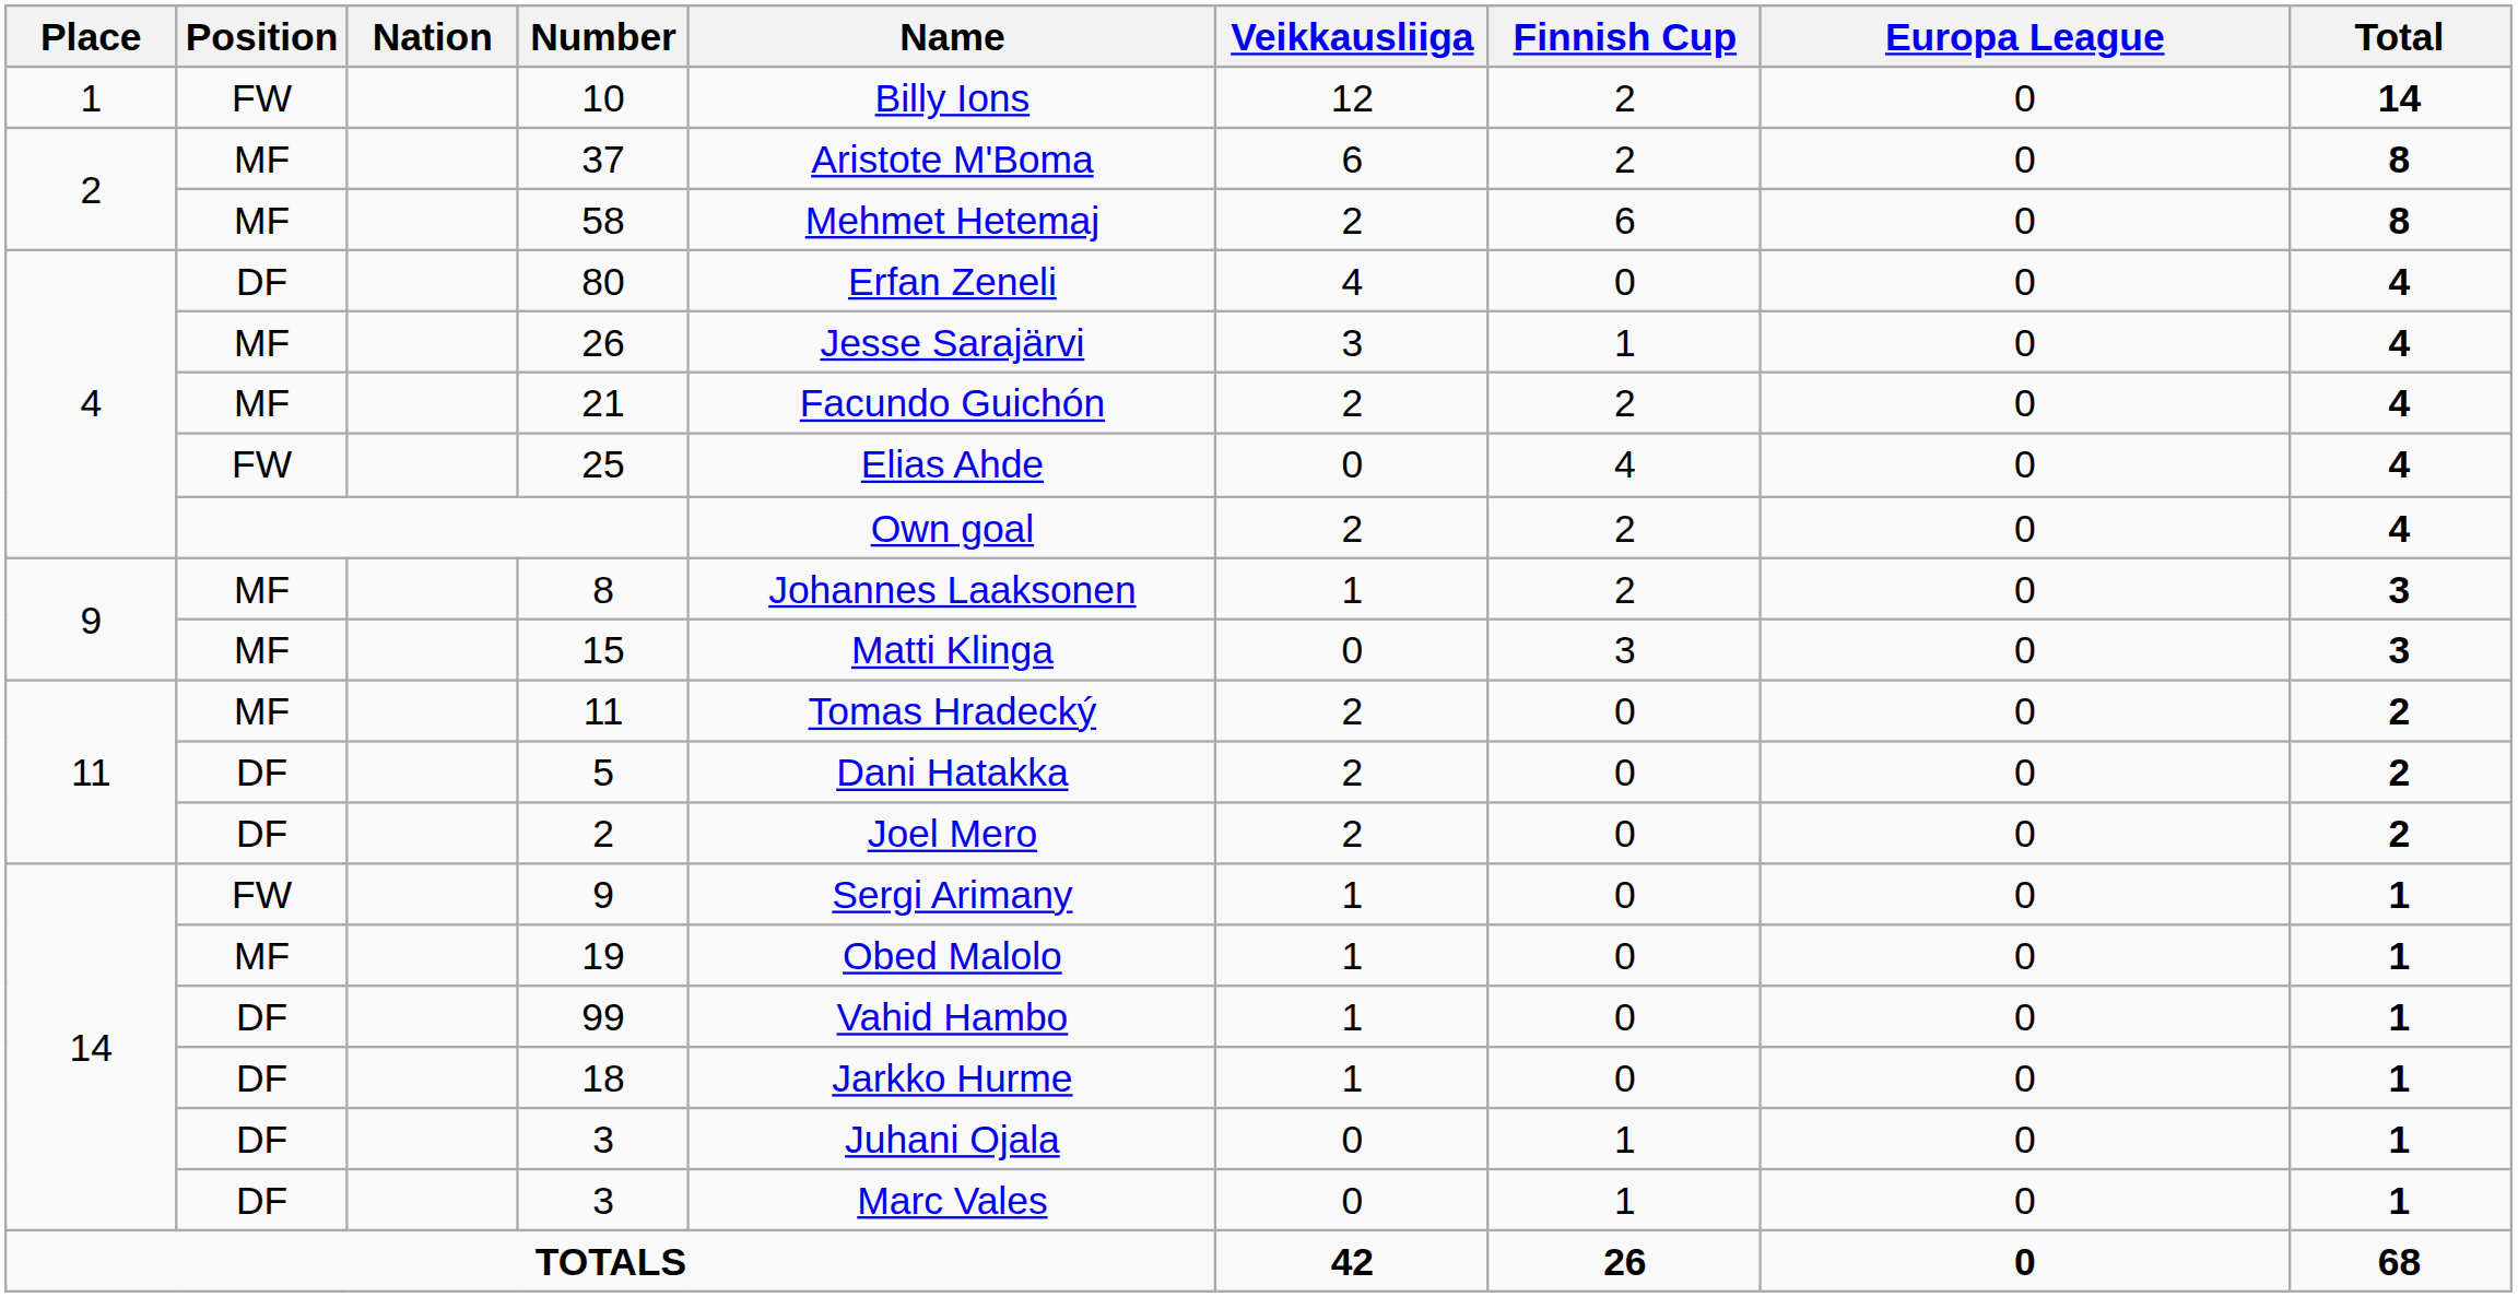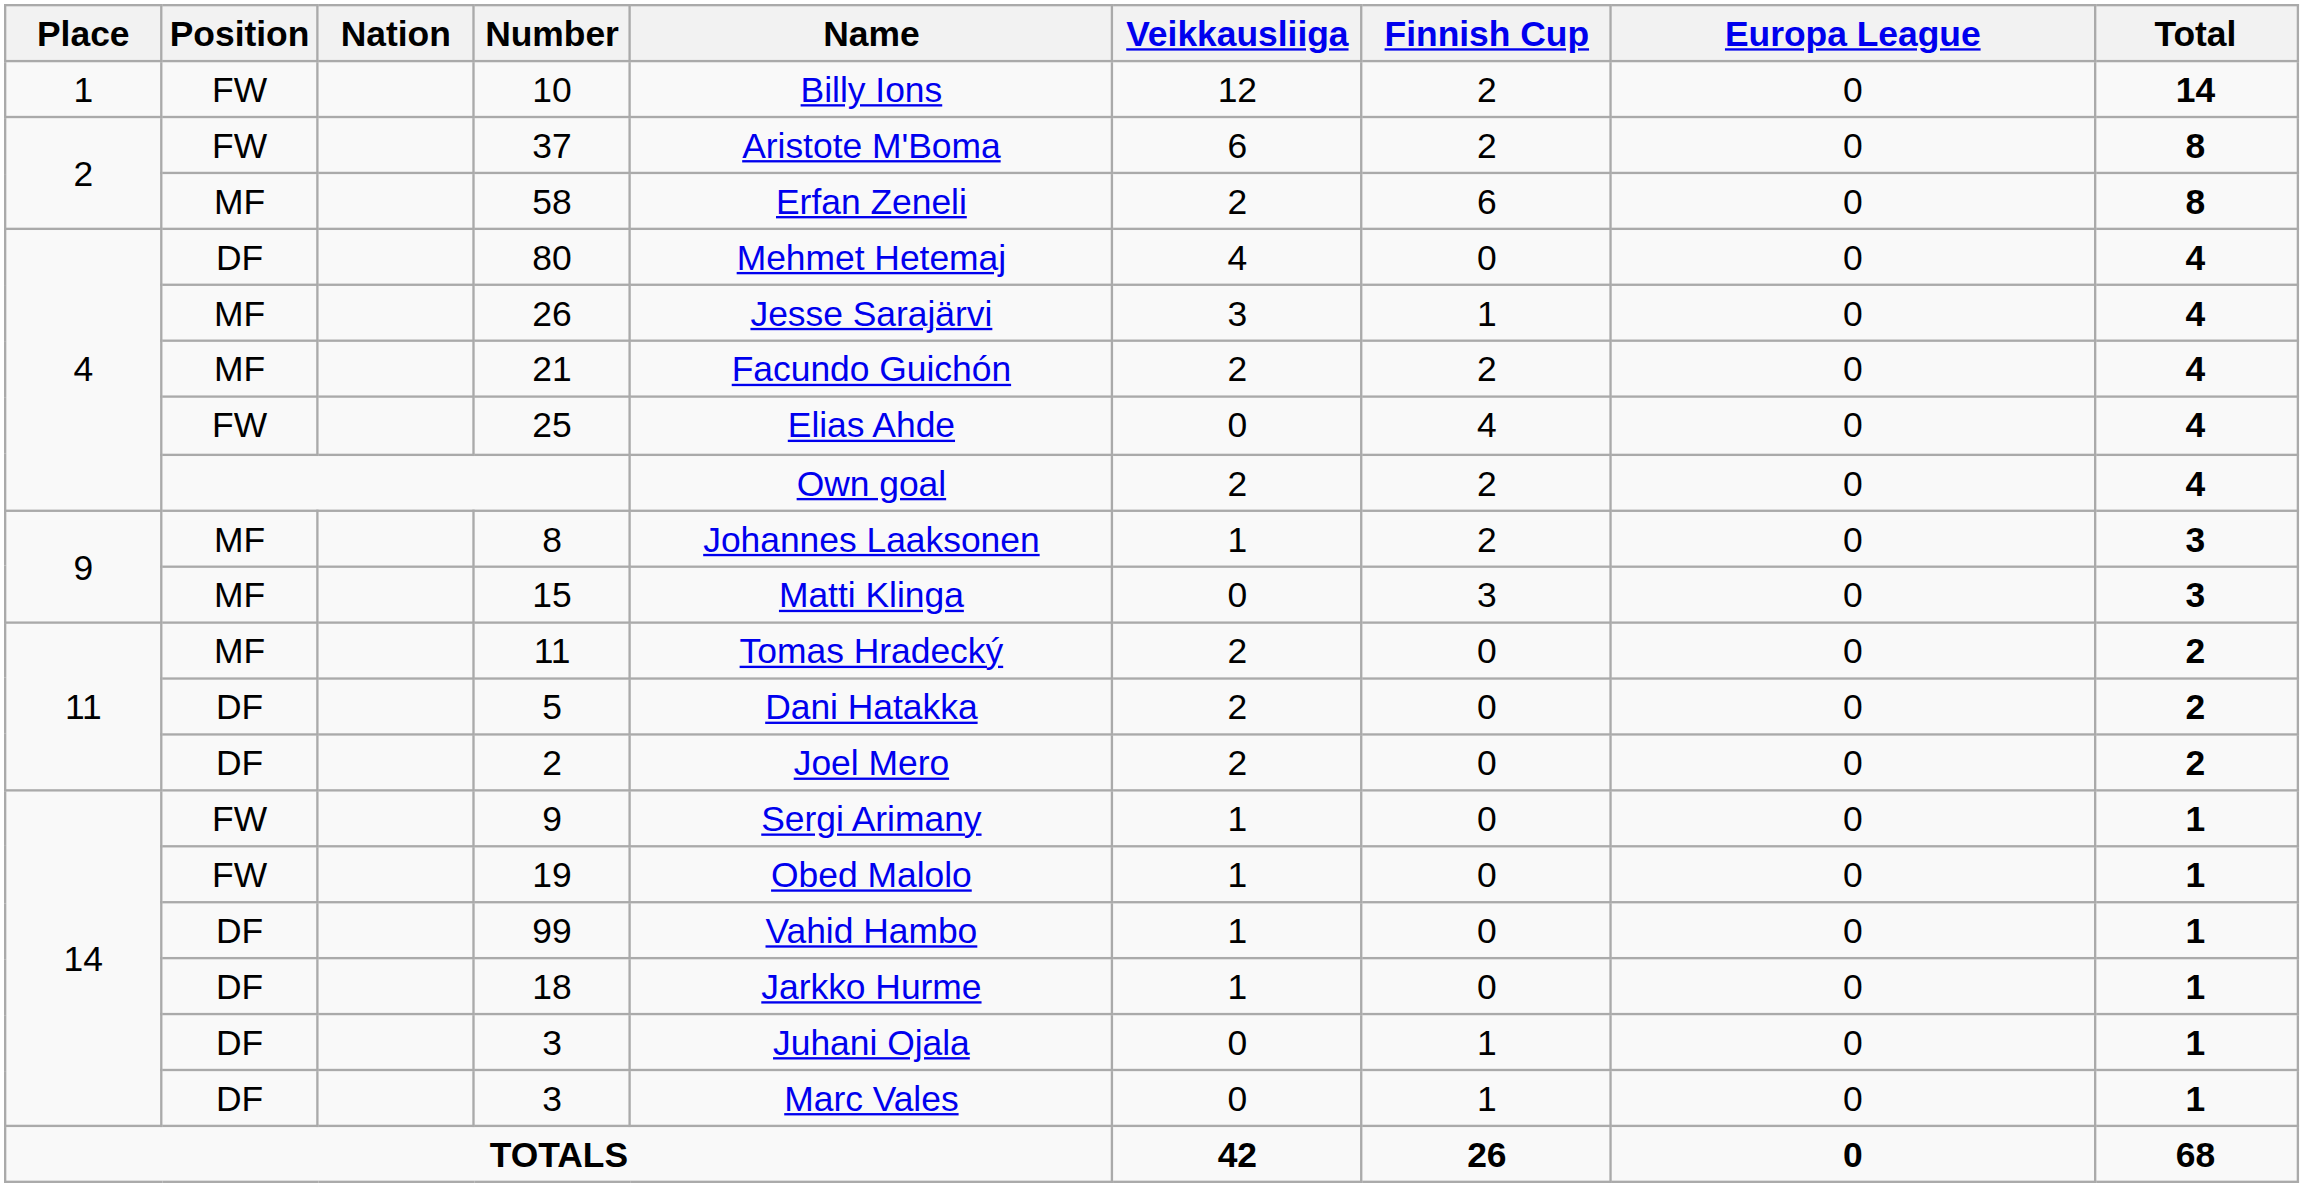37 | Position: MF -> FW
58 | Name: Mehmet Hetemaj -> Erfan Zeneli
80 | Name: Erfan Zeneli -> Mehmet Hetemaj
19 | Position: MF -> FW
